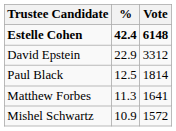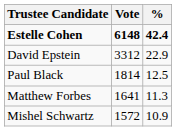columns swapped: Vote <-> %
